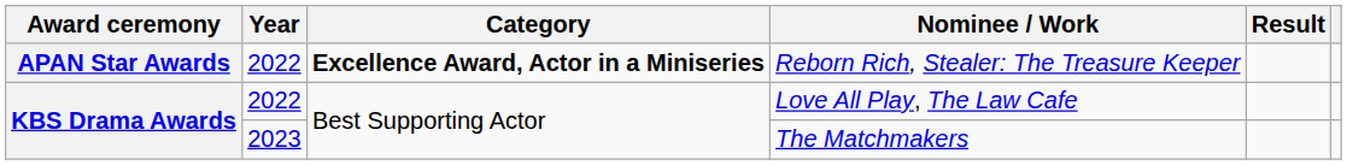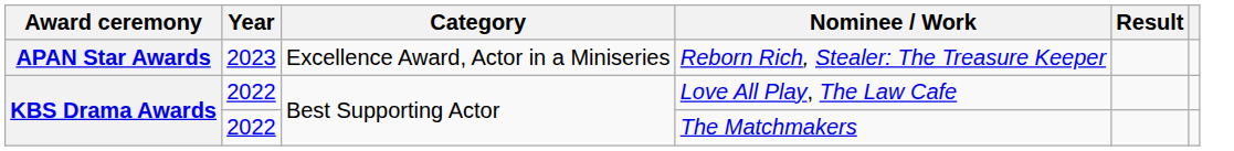Reborn Rich, Stealer: The Treasure Keeper | Year: 2022 -> 2023
Reborn Rich, Stealer: The Treasure Keeper | Category: bold -> normal
The Matchmakers | Year: 2023 -> 2022
